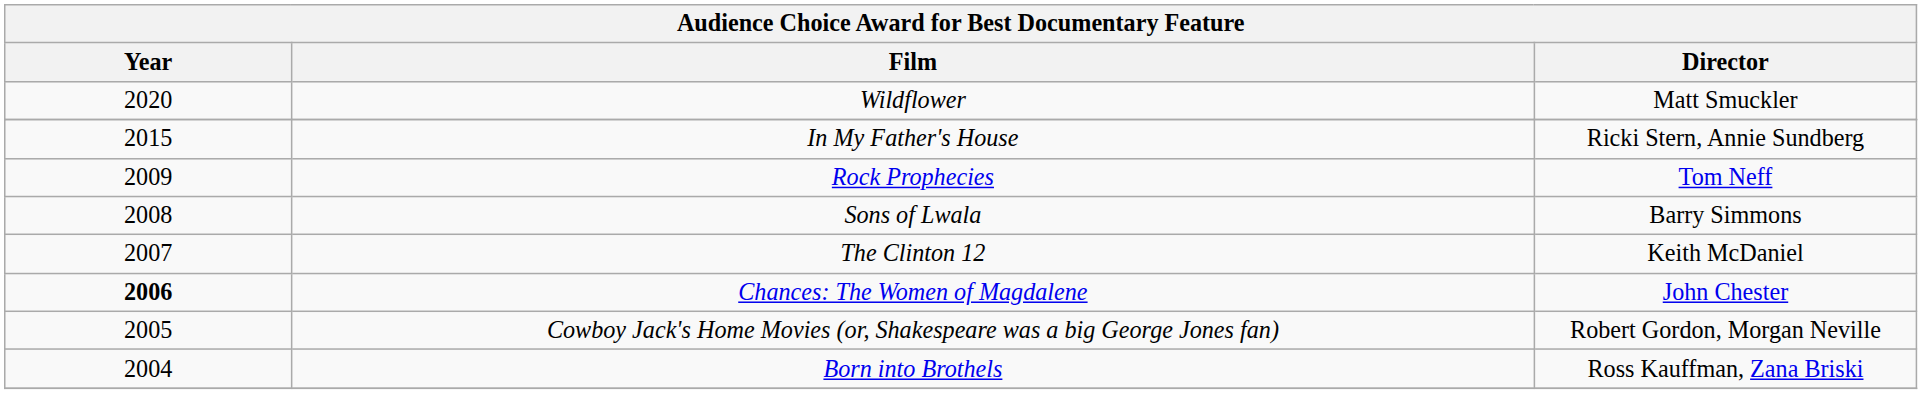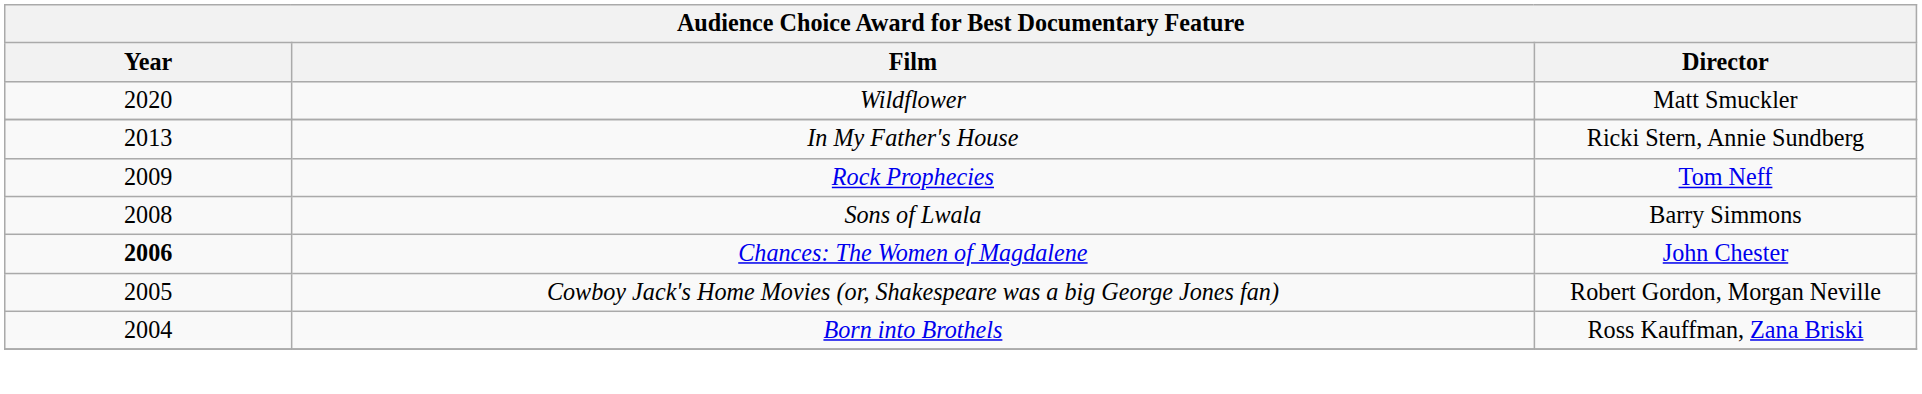In My Father's House | Year: 2015 -> 2013
- row: 2007 | The Clinton 12 | Keith McDaniel
